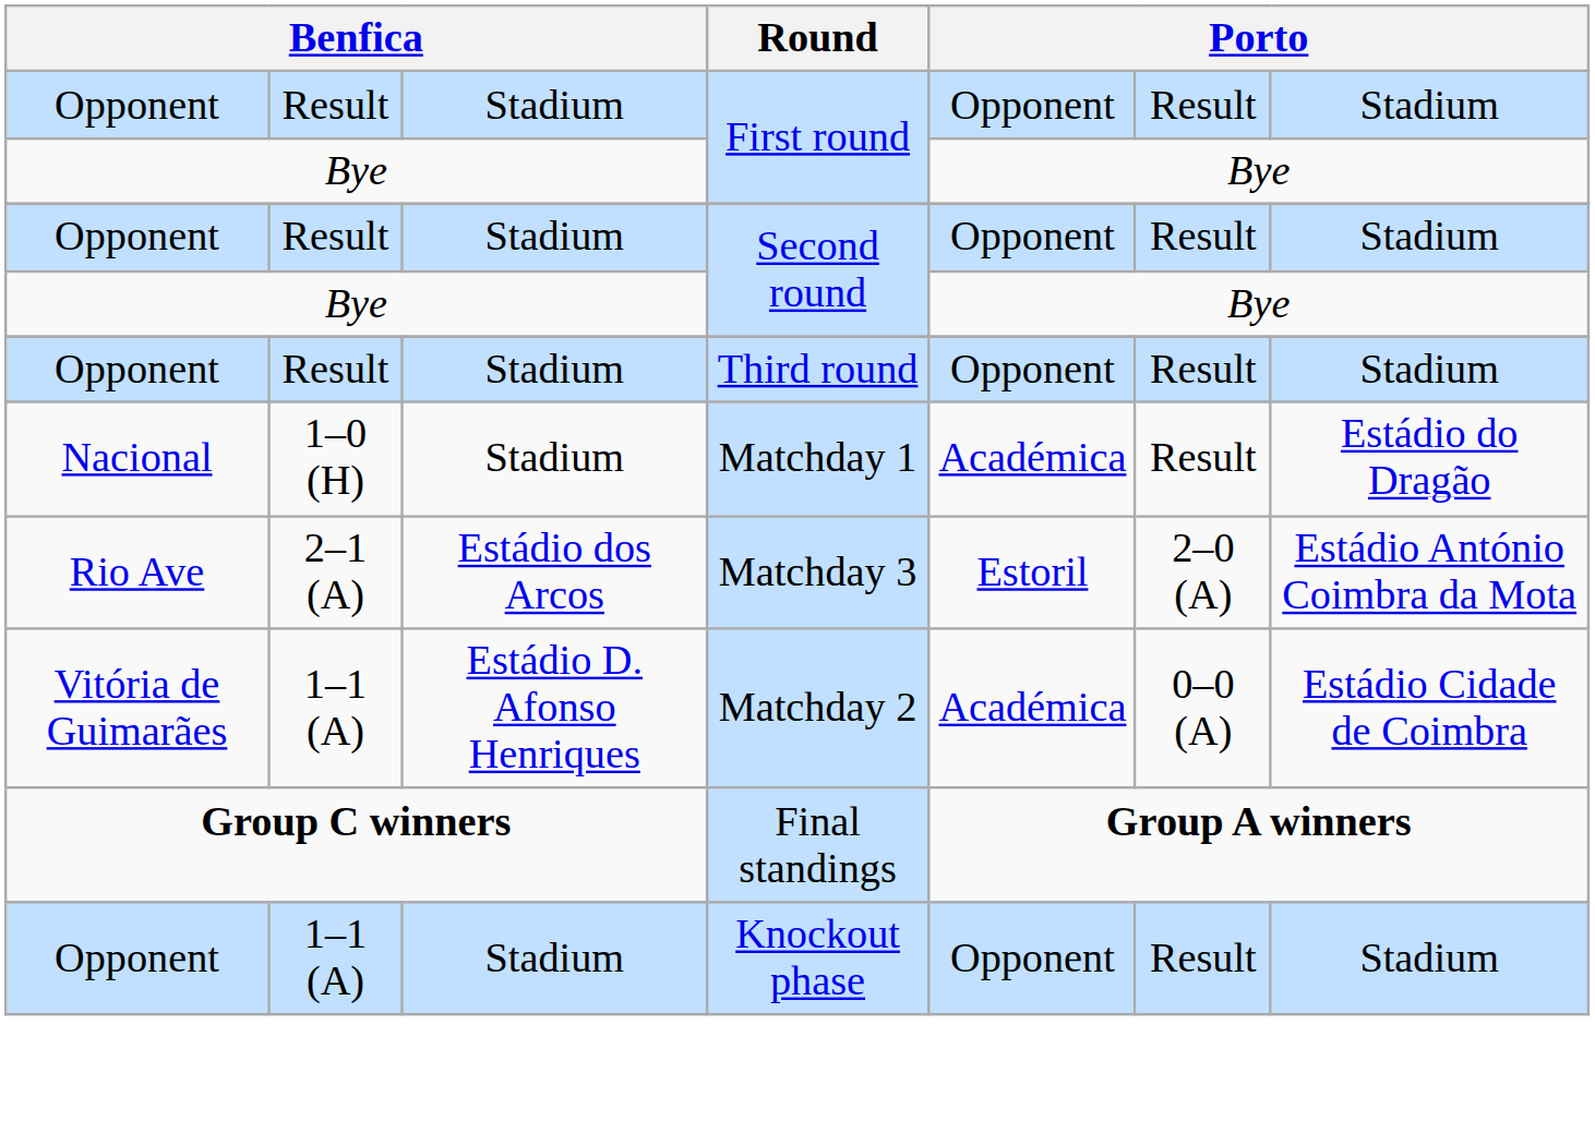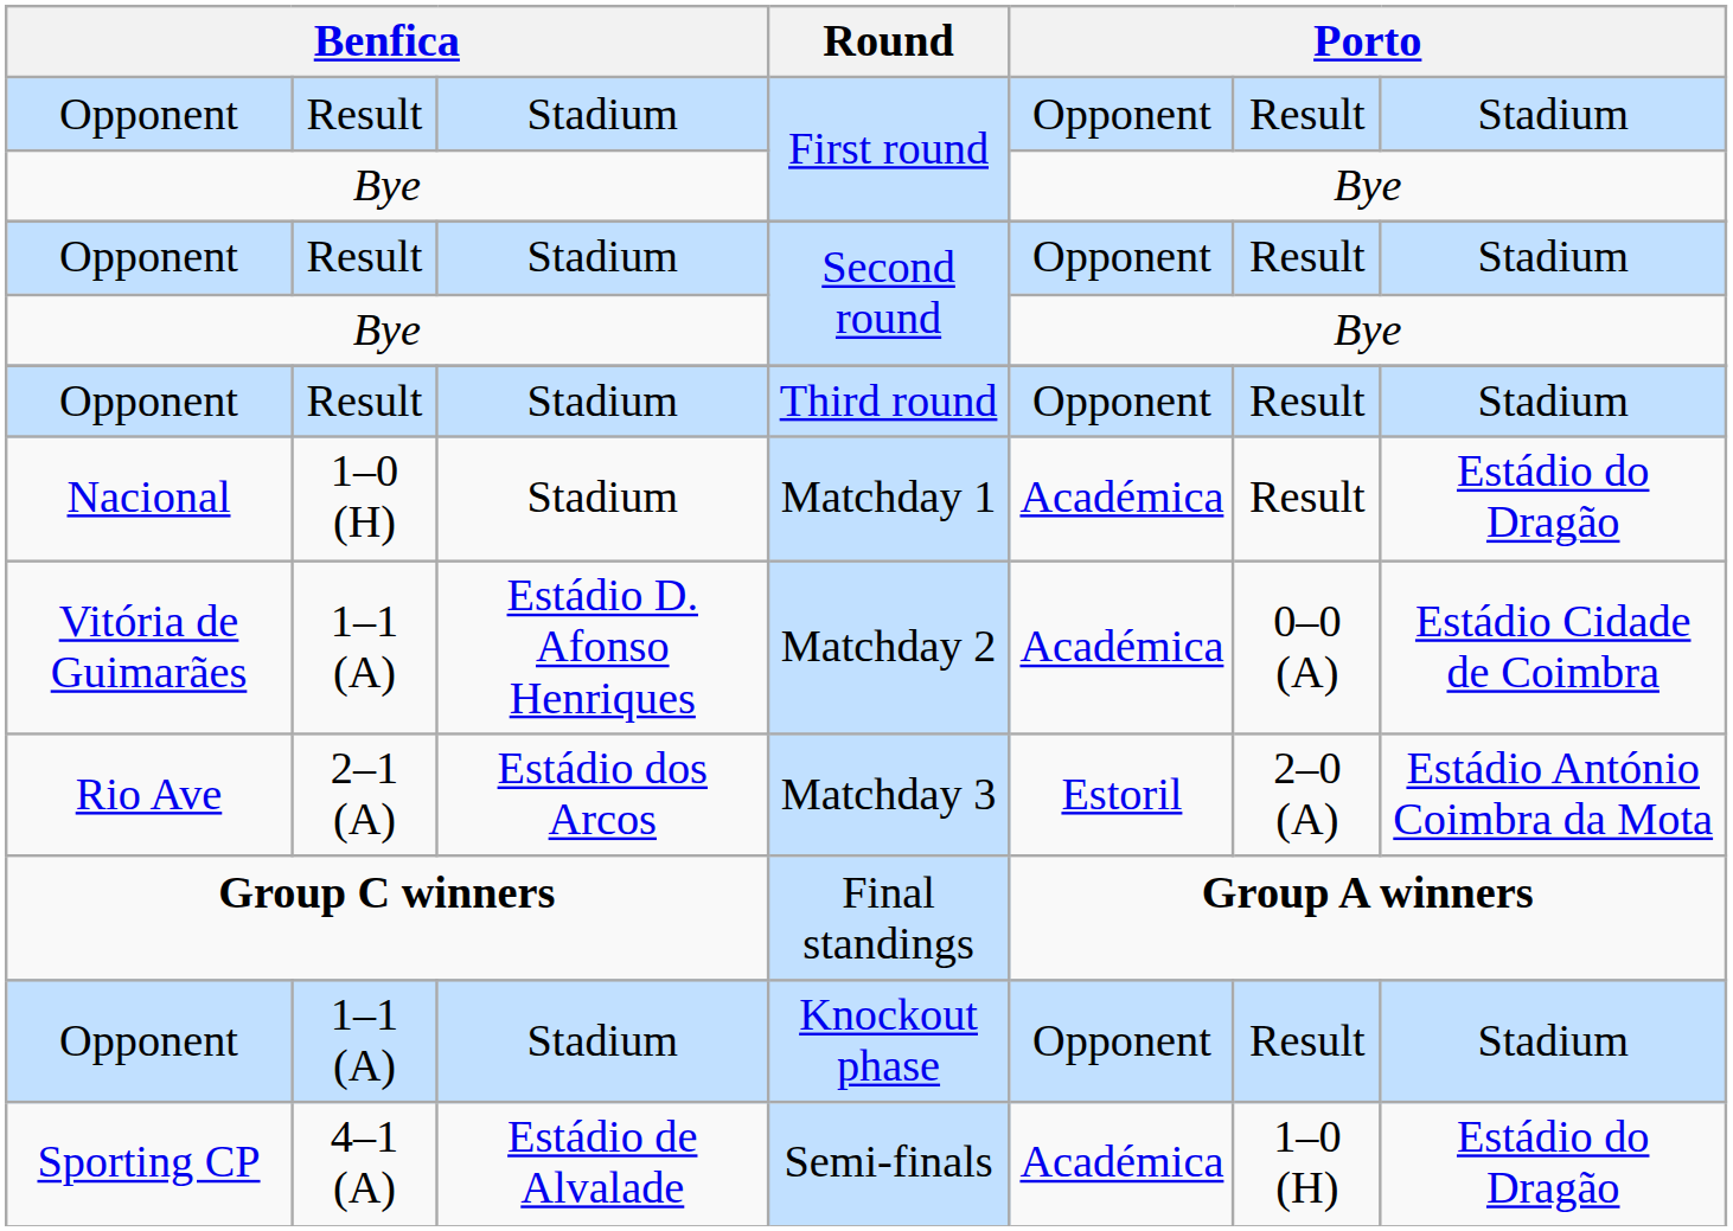rows swapped: Matchday 2 <-> Matchday 3
+ row: Sporting CP | 4–1 (A) | Estádio de Alvalade | Semi-finals | Académica | 1–0 (H) | Estádio do Dragão
